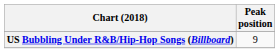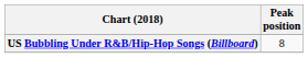US Bubbling Under R&B/Hip-Hop Songs (Billboard) | Peak position: 9 -> 8
